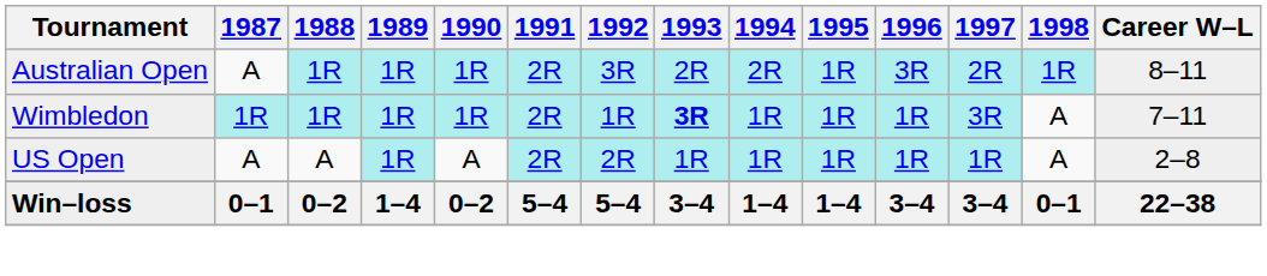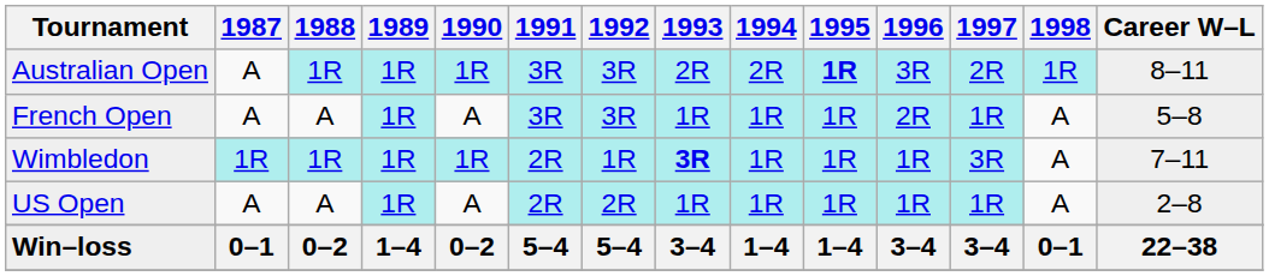Australian Open | 1991: 2R -> 3R
Australian Open | 1995: normal -> bold
+ row: French Open | A | A | 1R | A | 3R | 3R | 1R | 1R | 1R | 2R | 1R | A | 5–8
